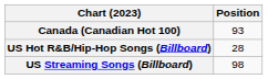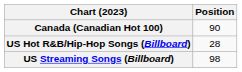Canada (Canadian Hot 100) | Position: 93 -> 90
